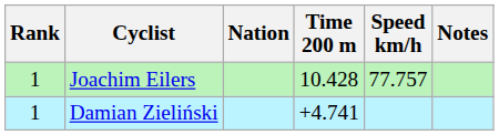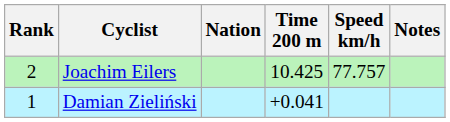Joachim Eilers | Rank: 1 -> 2
Joachim Eilers | Time 200 m: 10.428 -> 10.425
Damian Zieliński | Time 200 m: +4.741 -> +0.041
